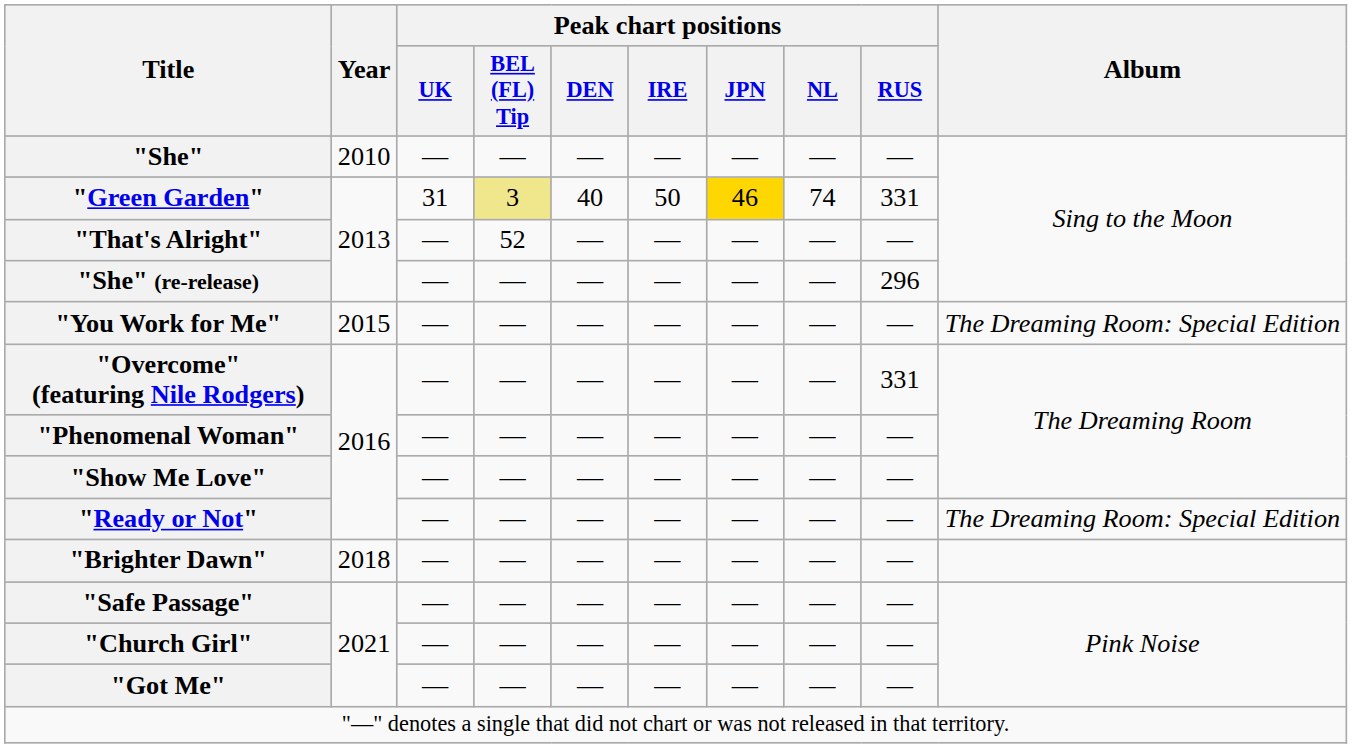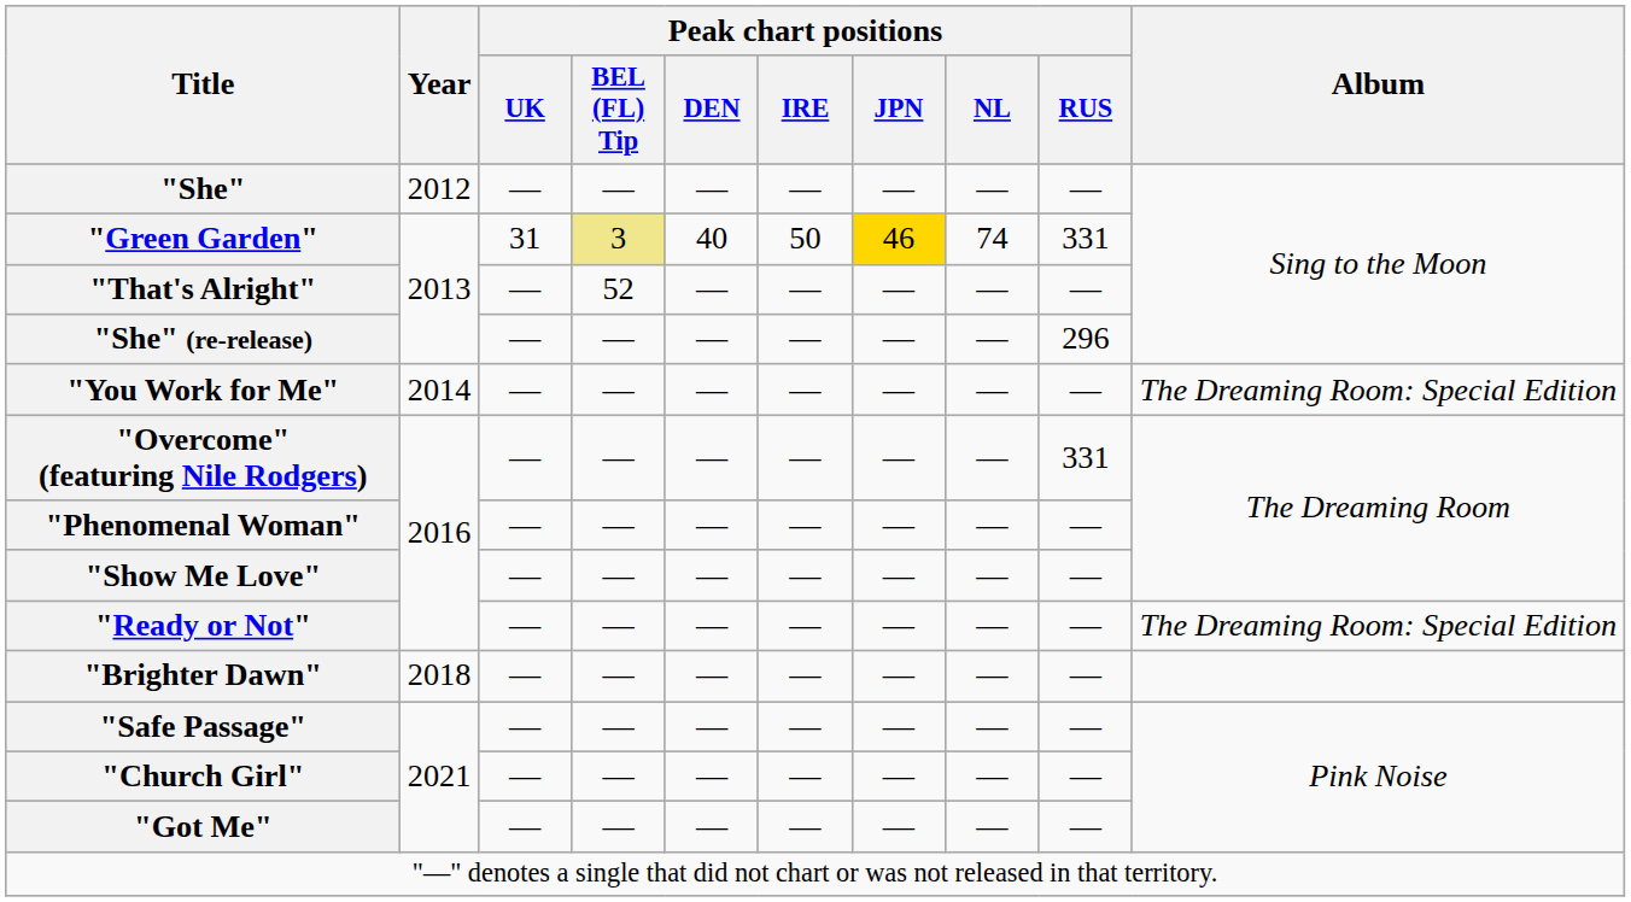"She" | Year: 2010 -> 2012
"You Work for Me" | Year: 2015 -> 2014
